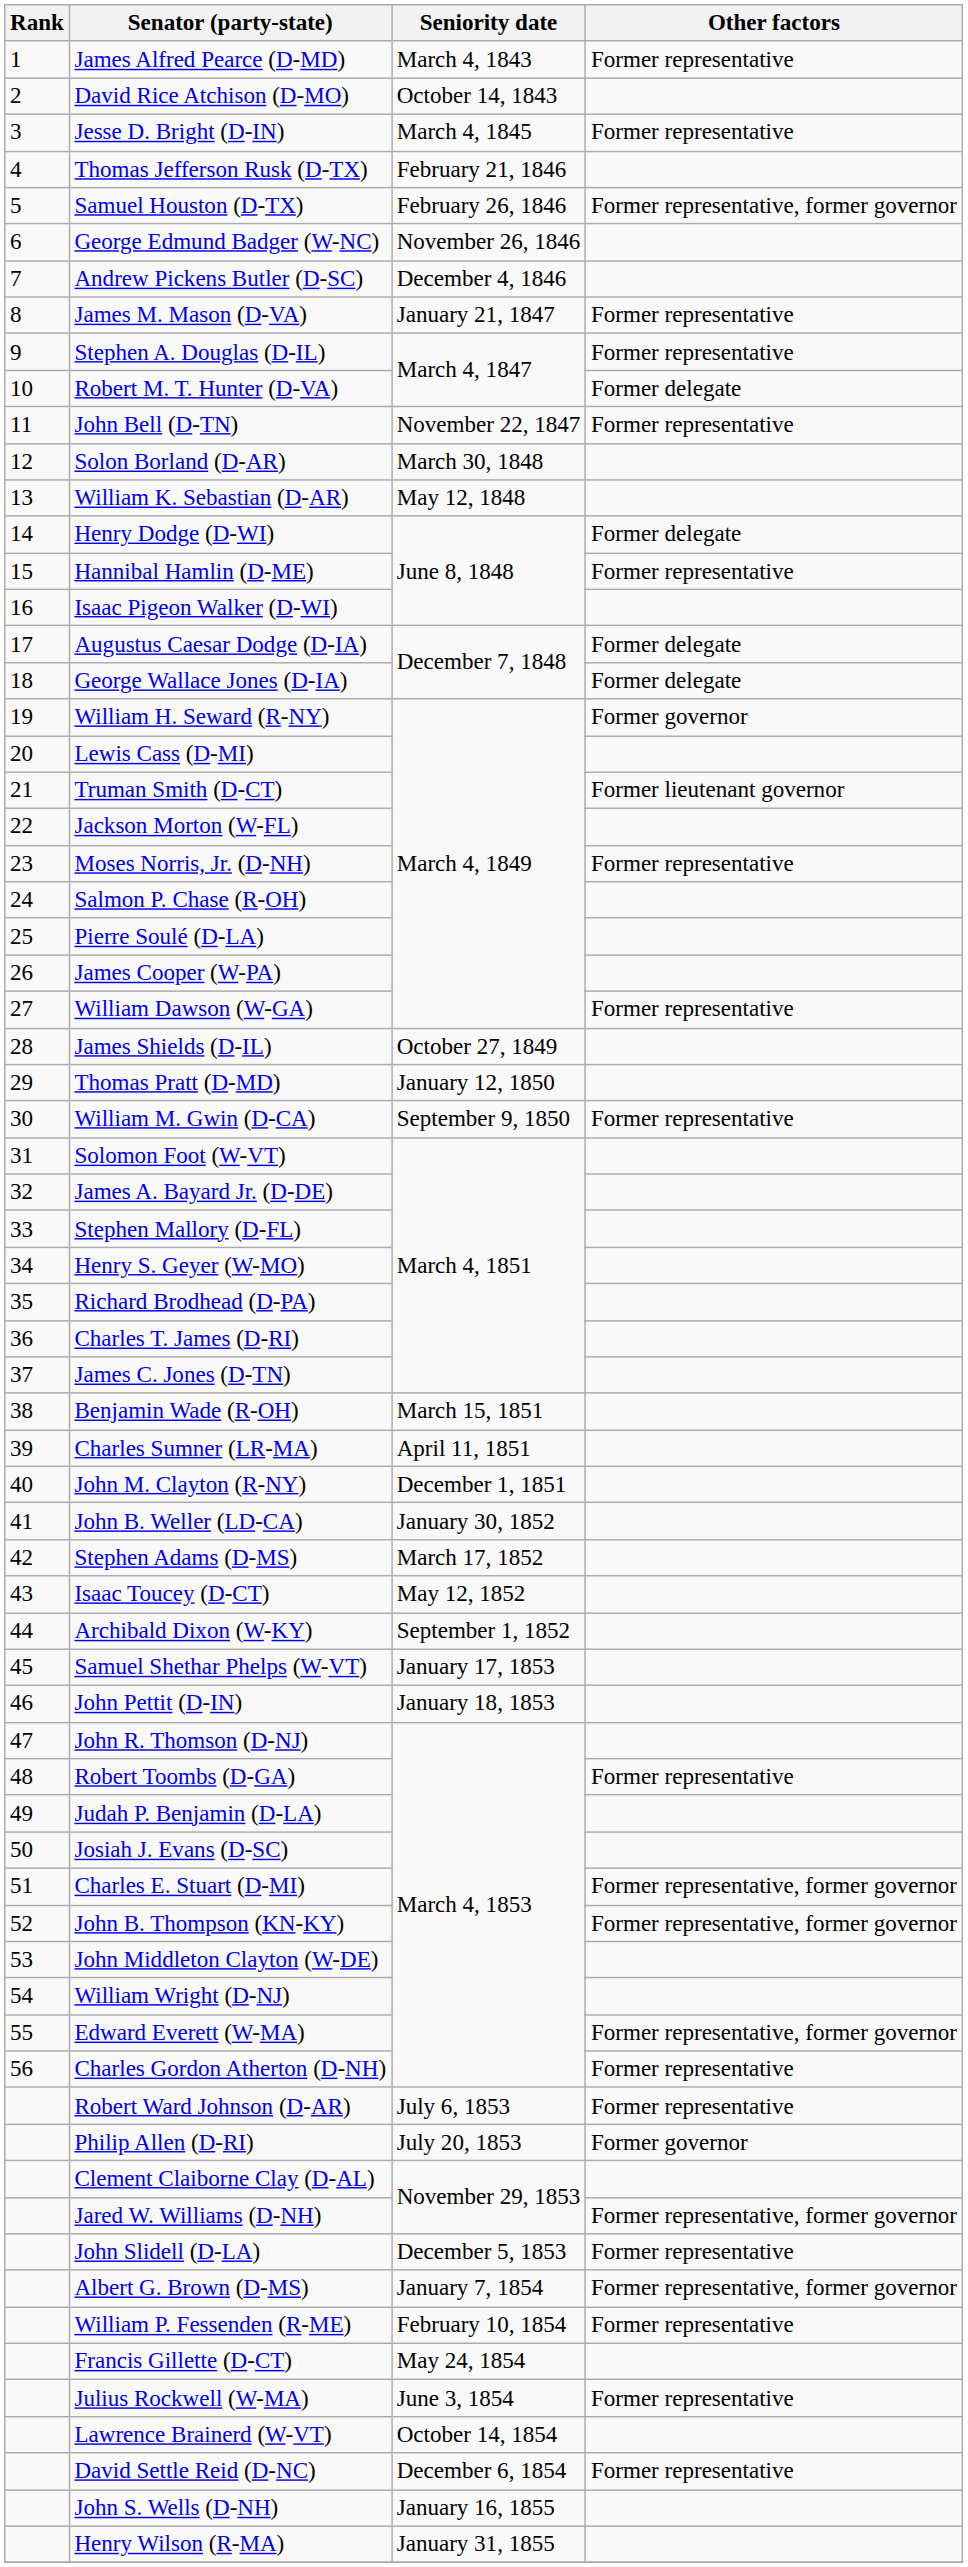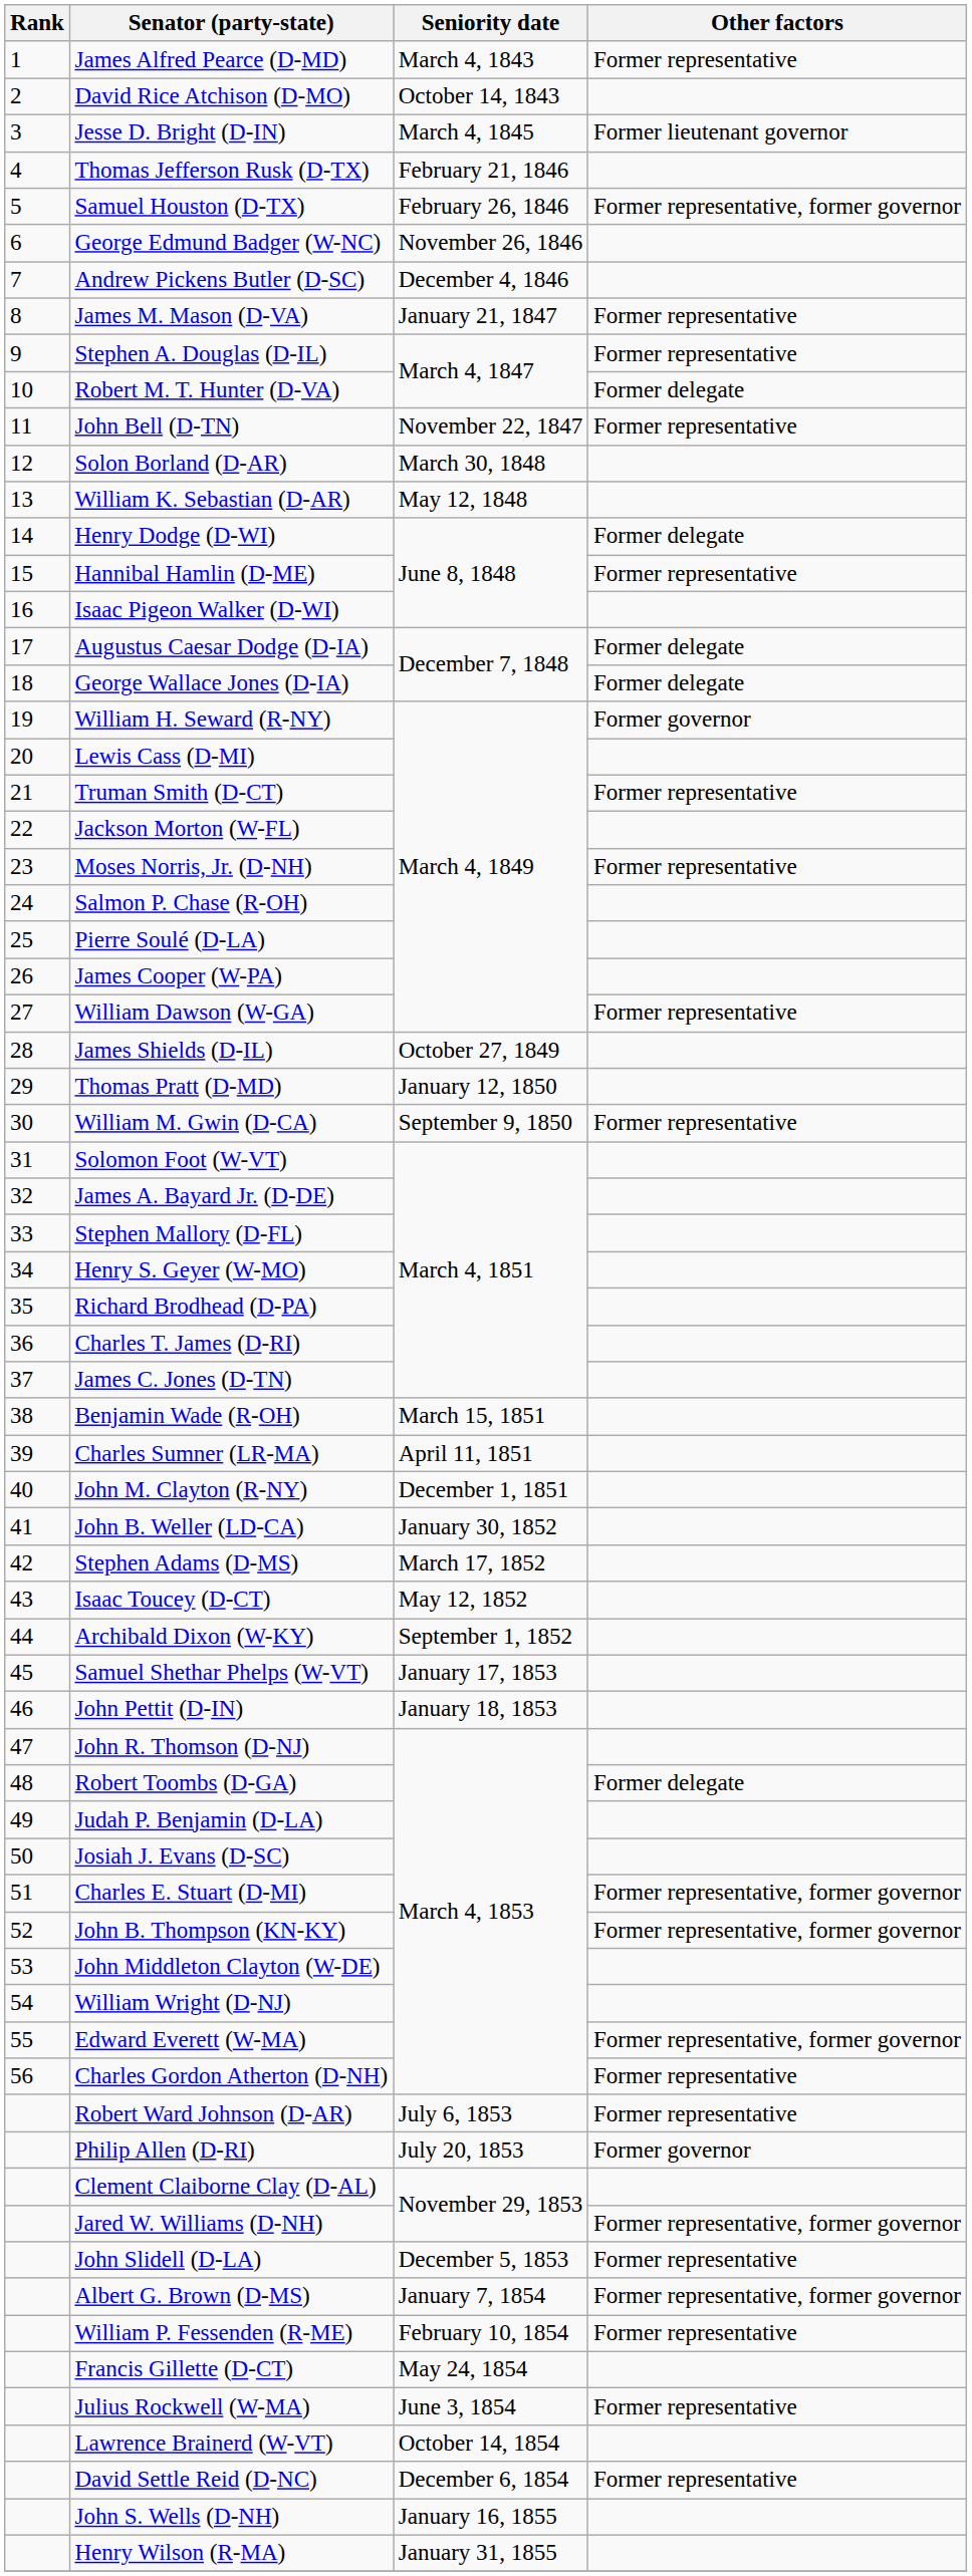Jesse D. Bright (D-IN) | Other factors: Former representative -> Former lieutenant governor
Truman Smith (D-CT) | Other factors: Former lieutenant governor -> Former representative
Robert Toombs (D-GA) | Other factors: Former representative -> Former delegate
